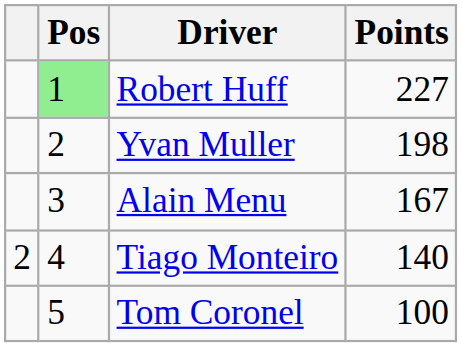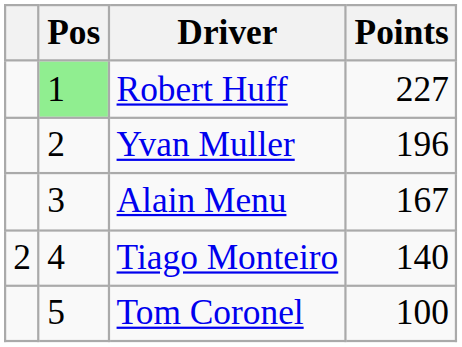Yvan Muller | Points: 198 -> 196
